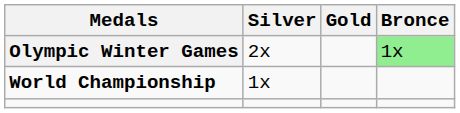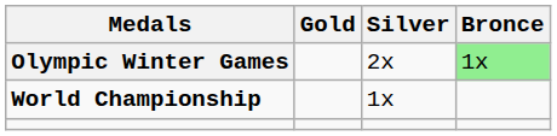columns swapped: Gold <-> Silver
